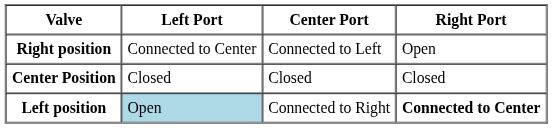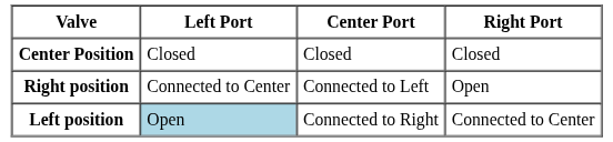rows swapped: Right position <-> Center Position
Left position | Right Port: bold -> normal
